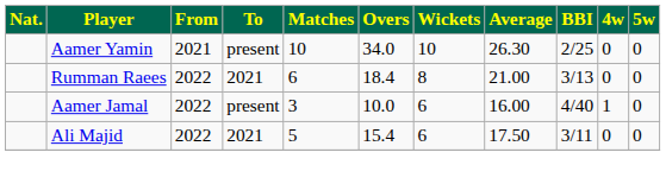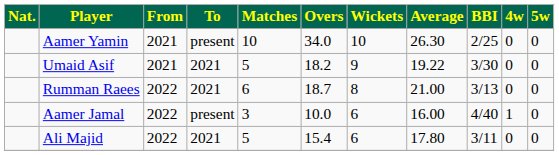+ row: Umaid Asif | 2021 | 2021 | 5 | 18.2 | 9 | 19.22 | 3/30 | 0 | 0
Rumman Raees | Overs: 18.4 -> 18.7
Ali Majid | Average: 17.50 -> 17.80
